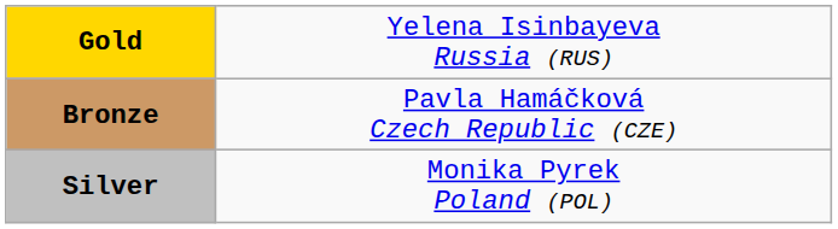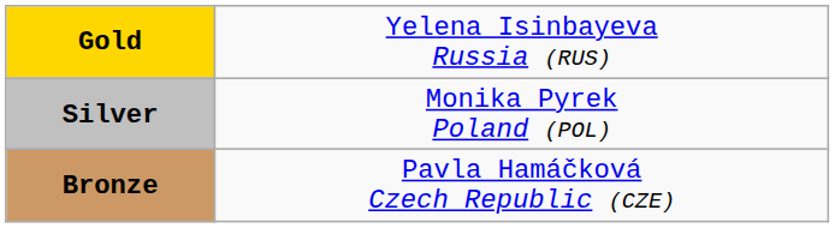rows swapped: Silver <-> Bronze
